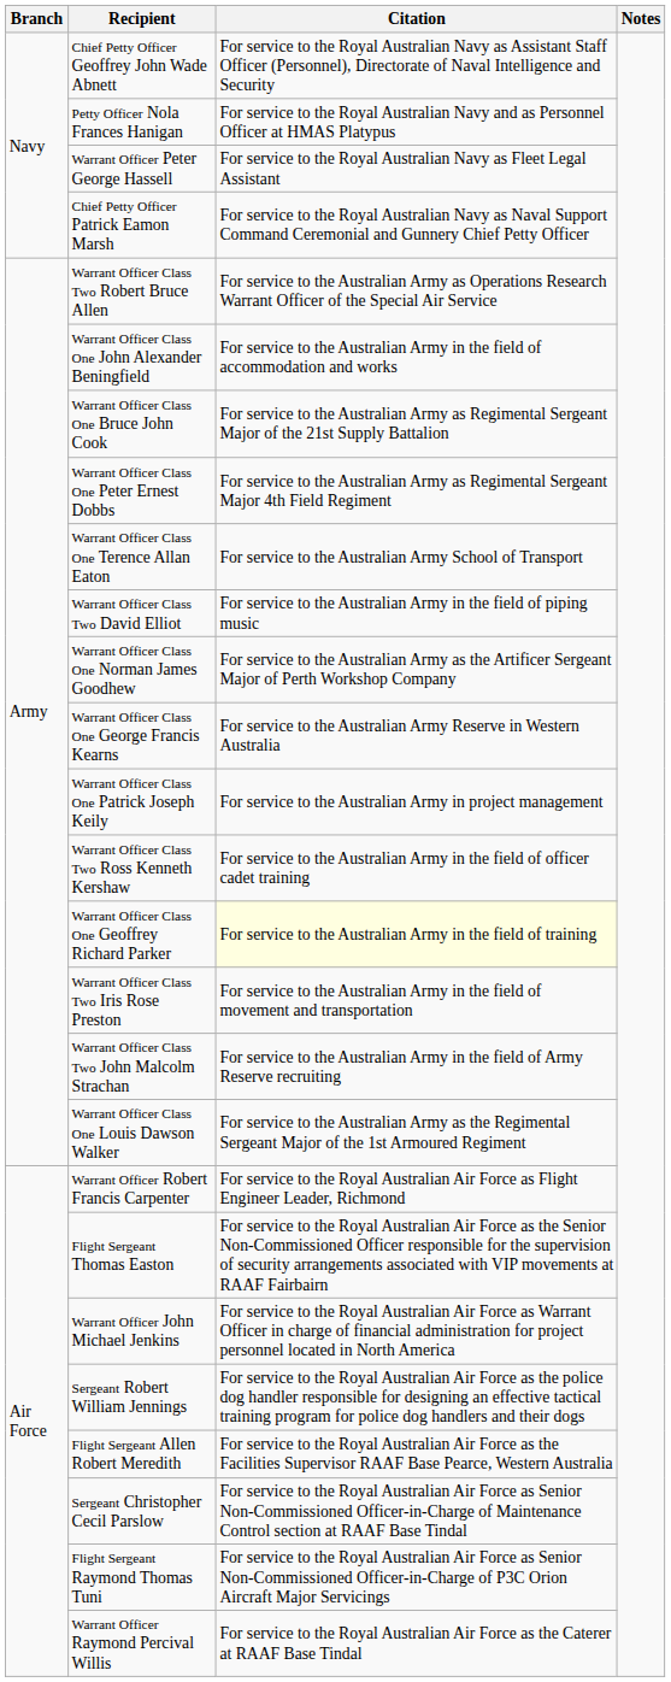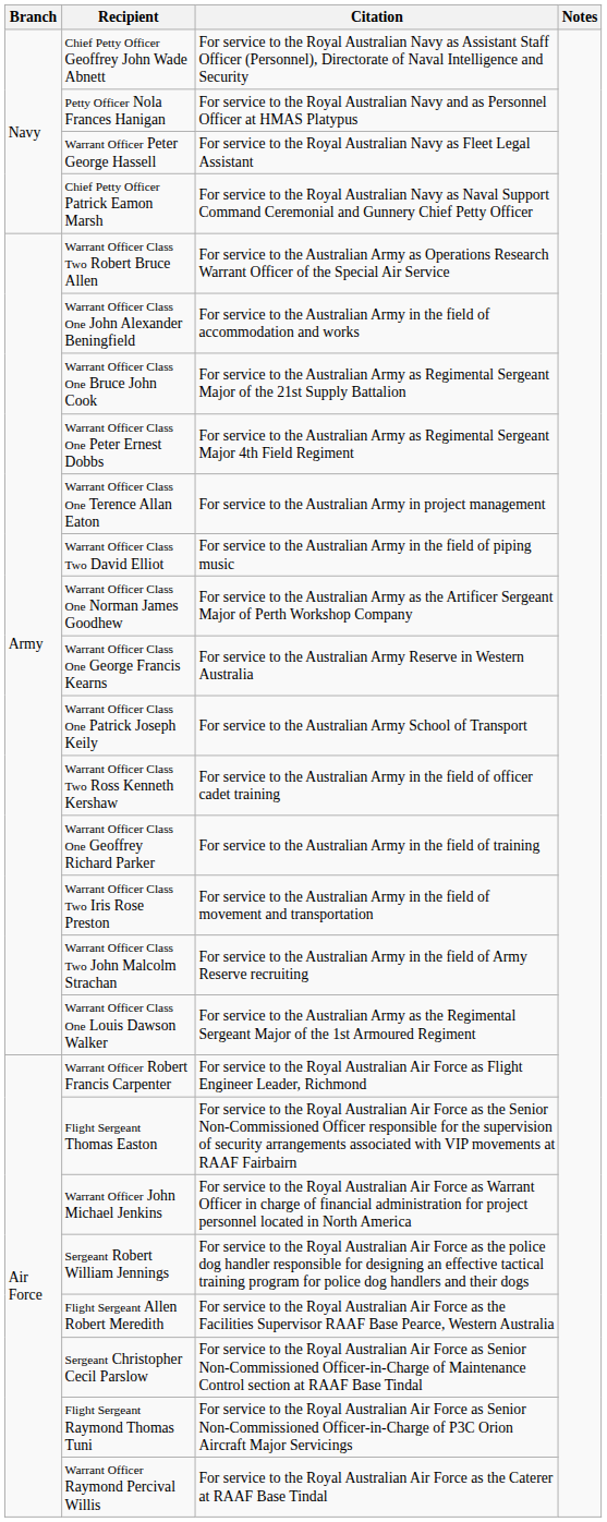Warrant Officer Class One Terence Allan Eaton | Citation: For service to the Australian Army School of Transport -> For service to the Australian Army in project management
Warrant Officer Class One Patrick Joseph Keily | Citation: For service to the Australian Army in project management -> For service to the Australian Army School of Transport
Warrant Officer Class One Geoffrey Richard Parker | Citation: lightyellow background -> no background
